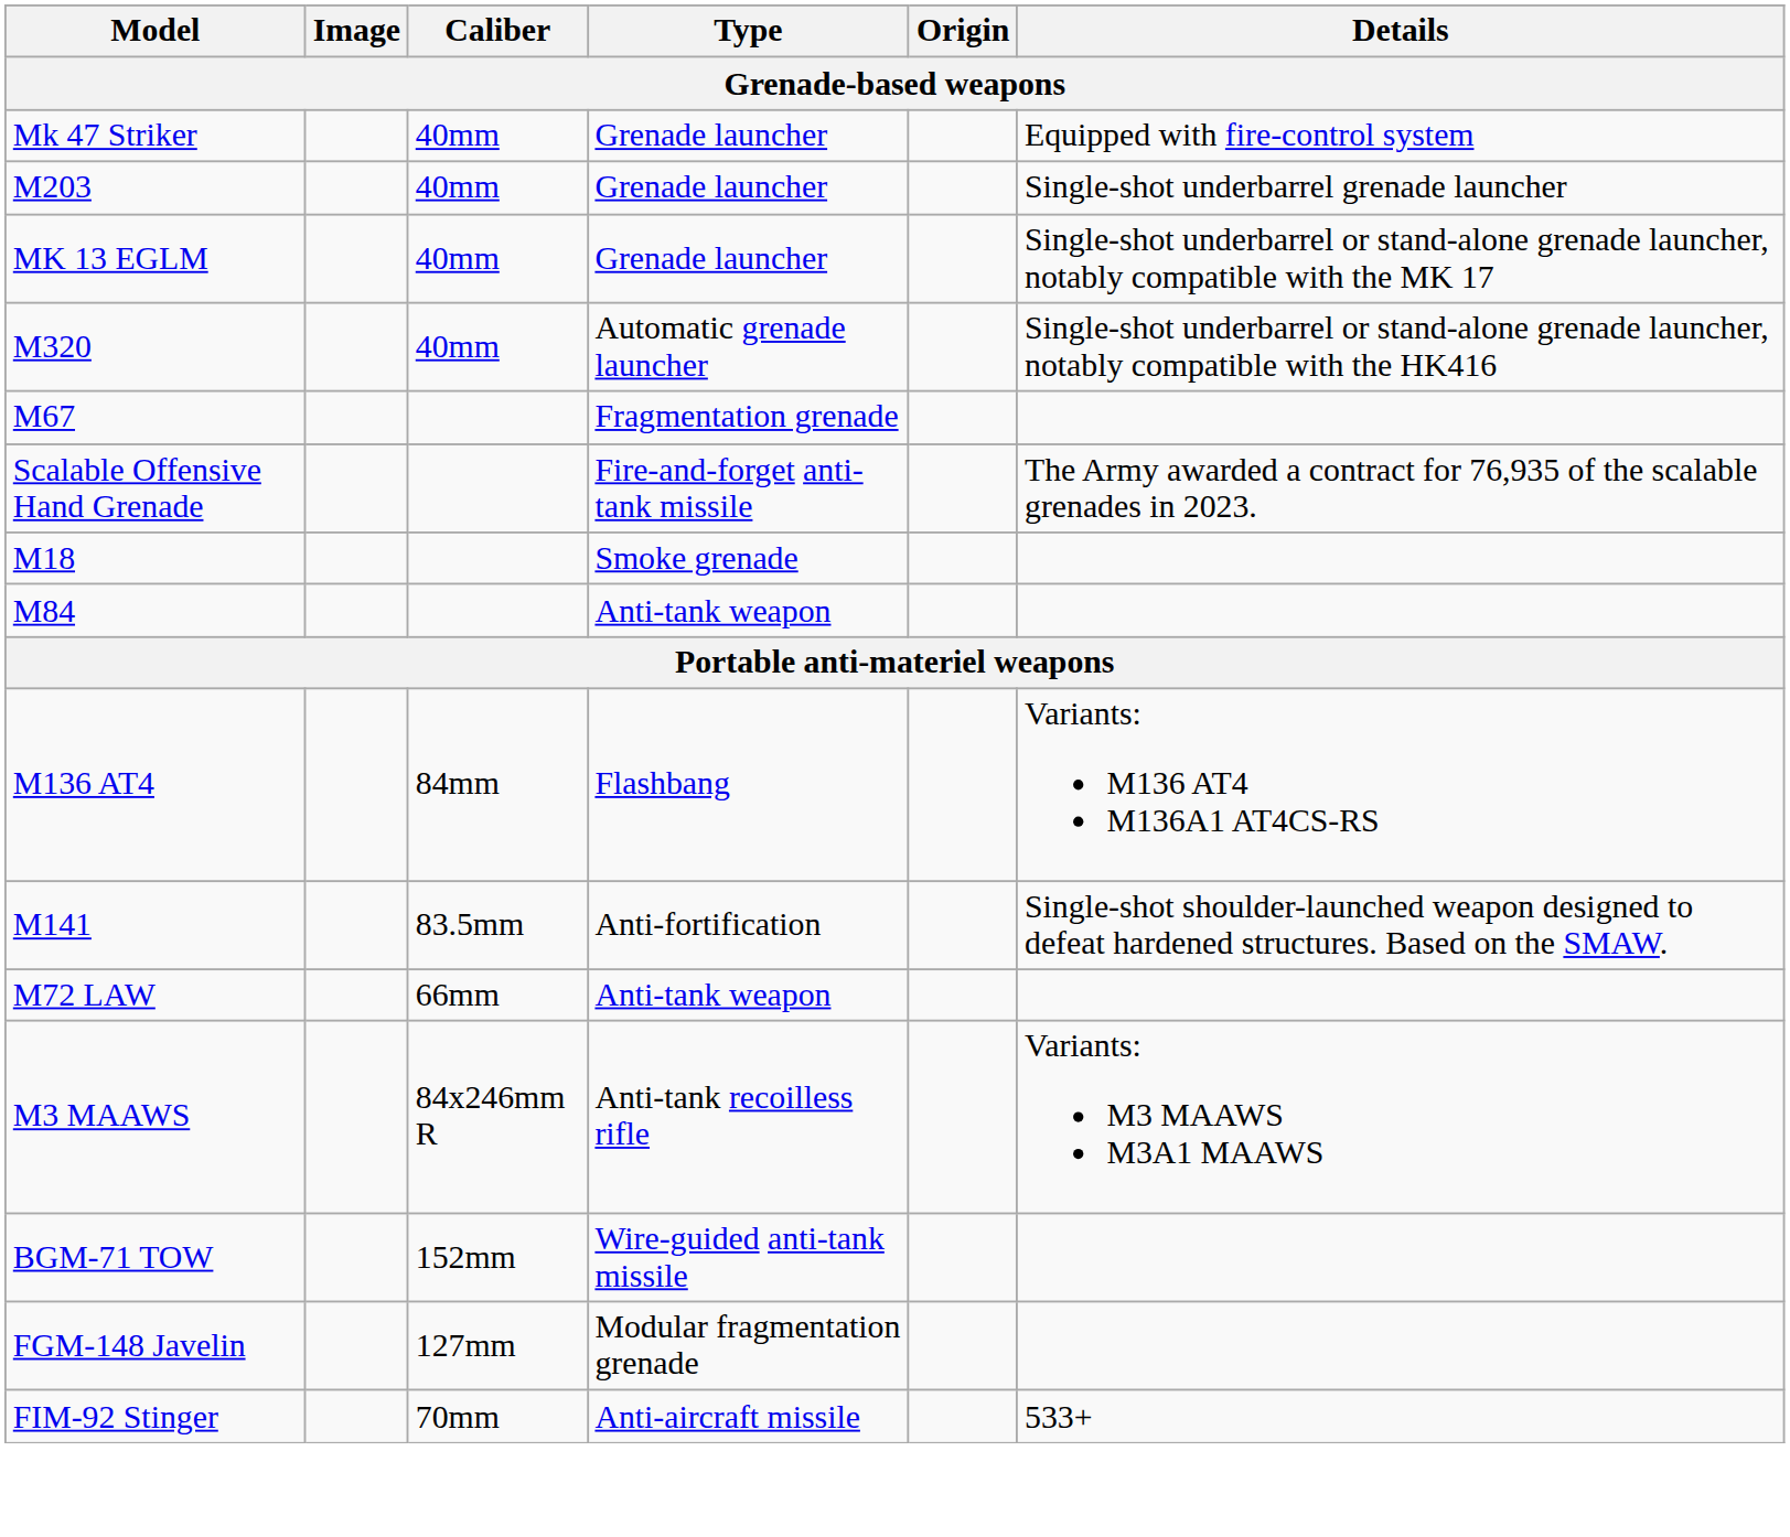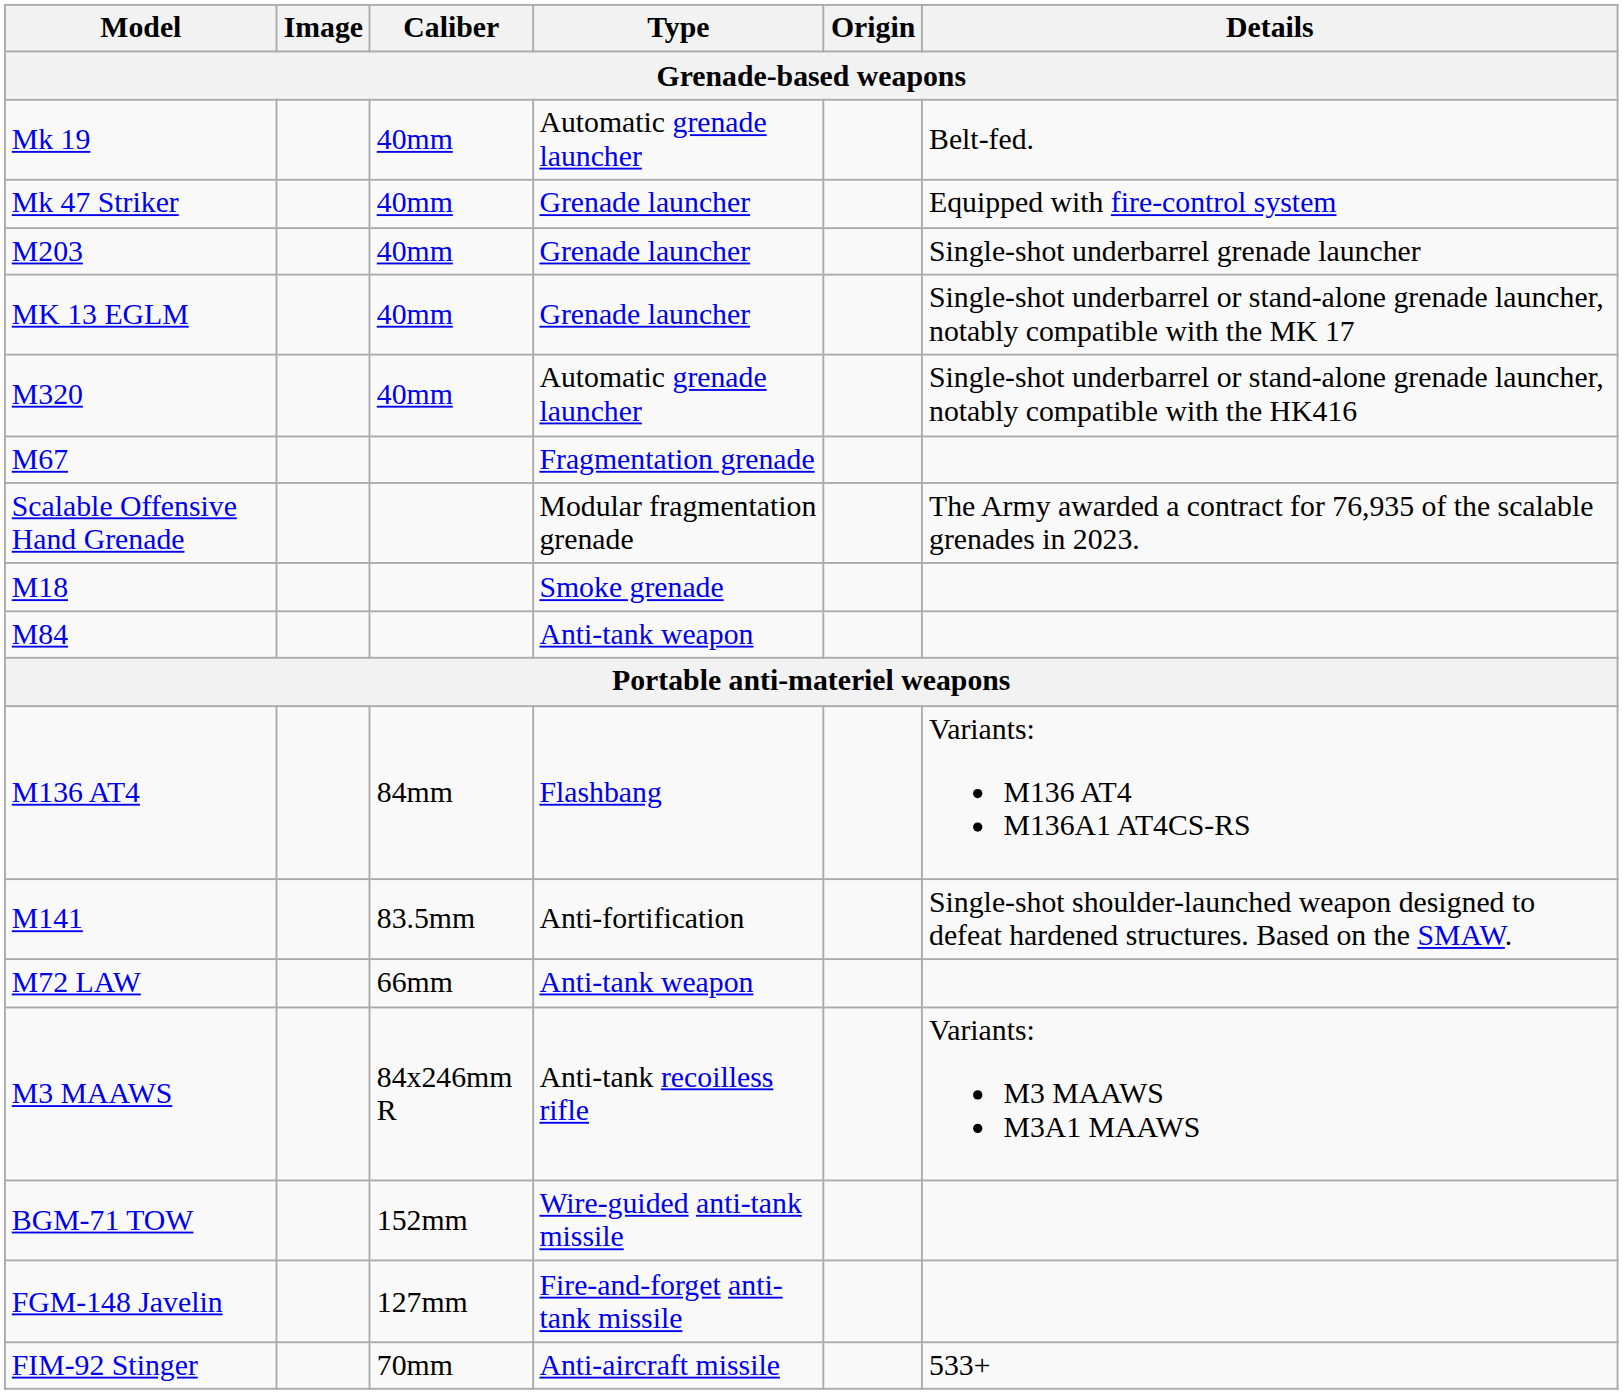+ row: Mk 19 | 40mm | Automatic grenade launcher | Belt-fed.
Scalable Offensive Hand Grenade | Type: Fire-and-forget anti-tank missile -> Modular fragmentation grenade
FGM-148 Javelin | Type: Modular fragmentation grenade -> Fire-and-forget anti-tank missile
